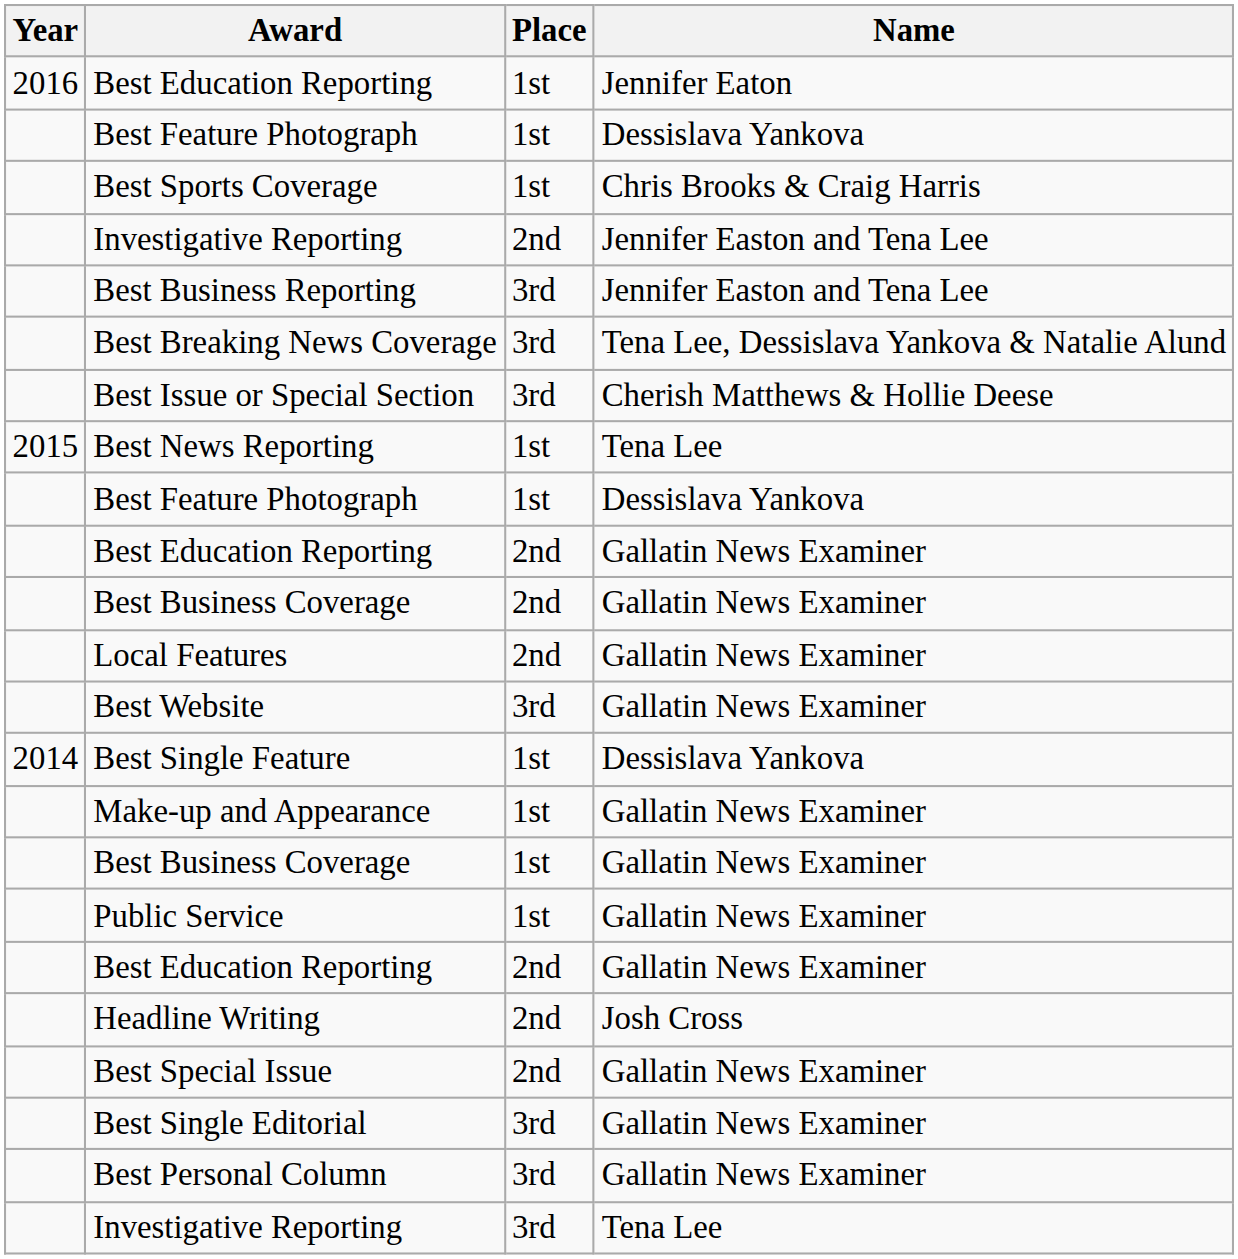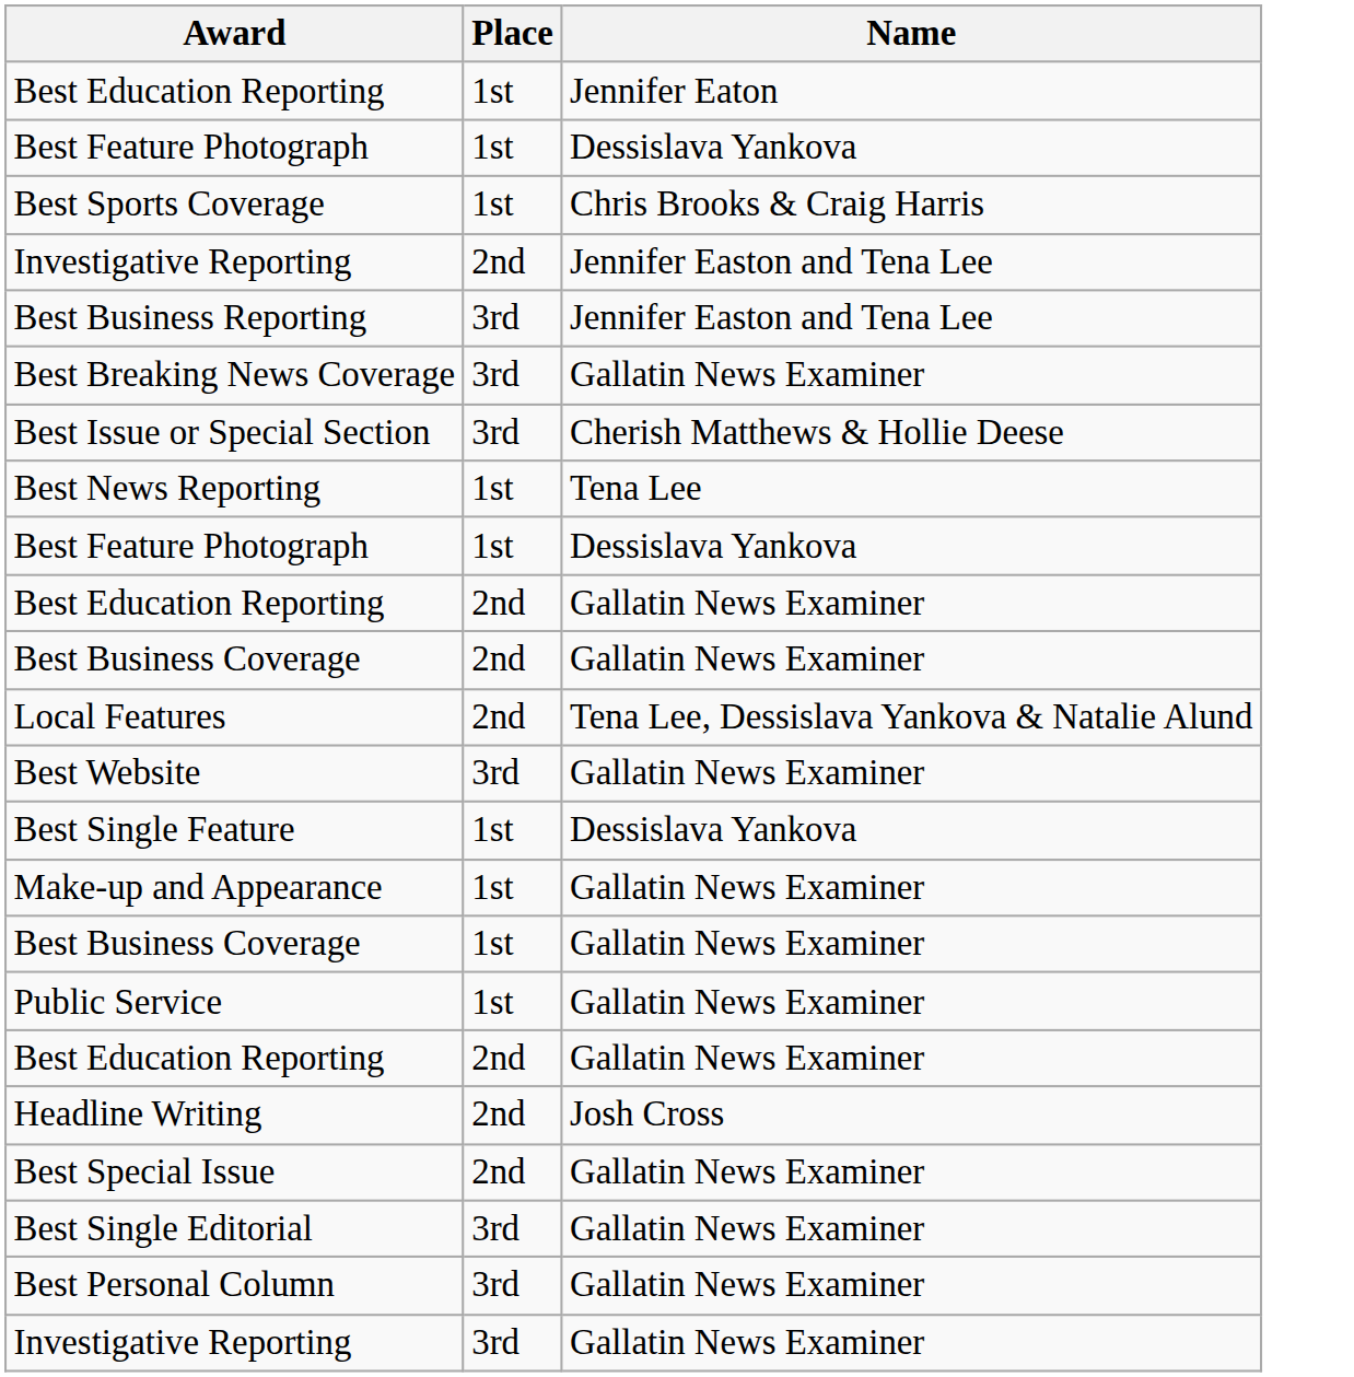- column: Year | 2016 | 2015 | 2014
Best Breaking News Coverage | Name: Tena Lee, Dessislava Yankova & Natalie Alund -> Gallatin News Examiner
Local Features | Name: Gallatin News Examiner -> Tena Lee, Dessislava Yankova & Natalie Alund
Investigative Reporting / 3rd | Name: Tena Lee -> Gallatin News Examiner
